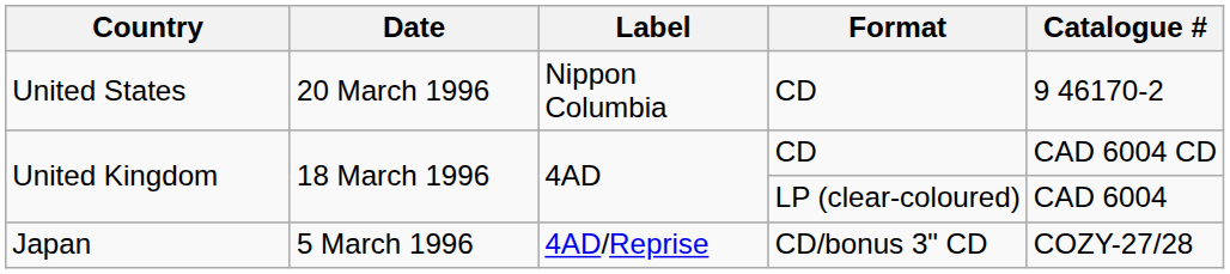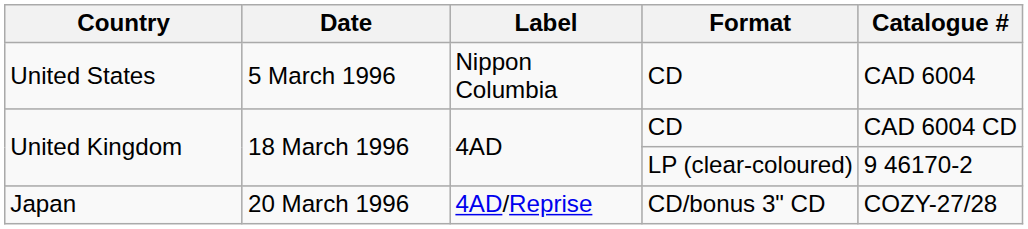United States | Date: 20 March 1996 -> 5 March 1996
United States | Catalogue #: 9 46170-2 -> CAD 6004
United Kingdom / LP (clear-coloured) | Catalogue #: CAD 6004 -> 9 46170-2
Japan | Date: 5 March 1996 -> 20 March 1996
